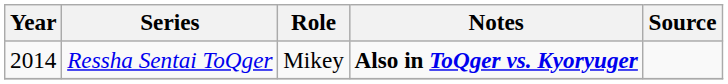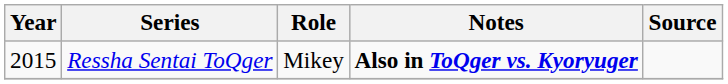Ressha Sentai ToQger | Year: 2014 -> 2015
